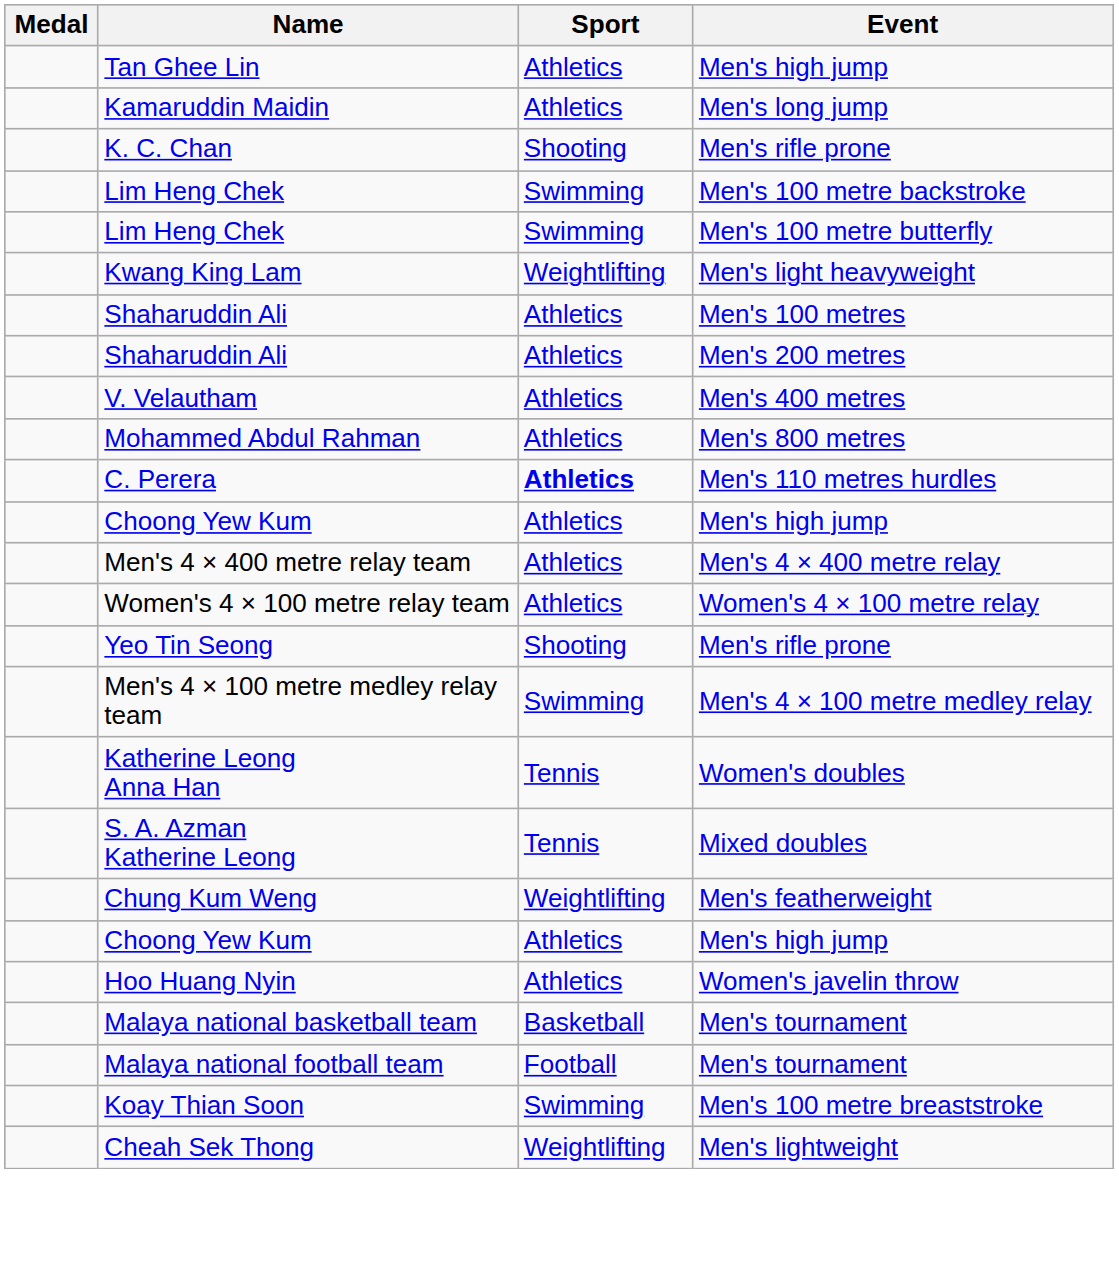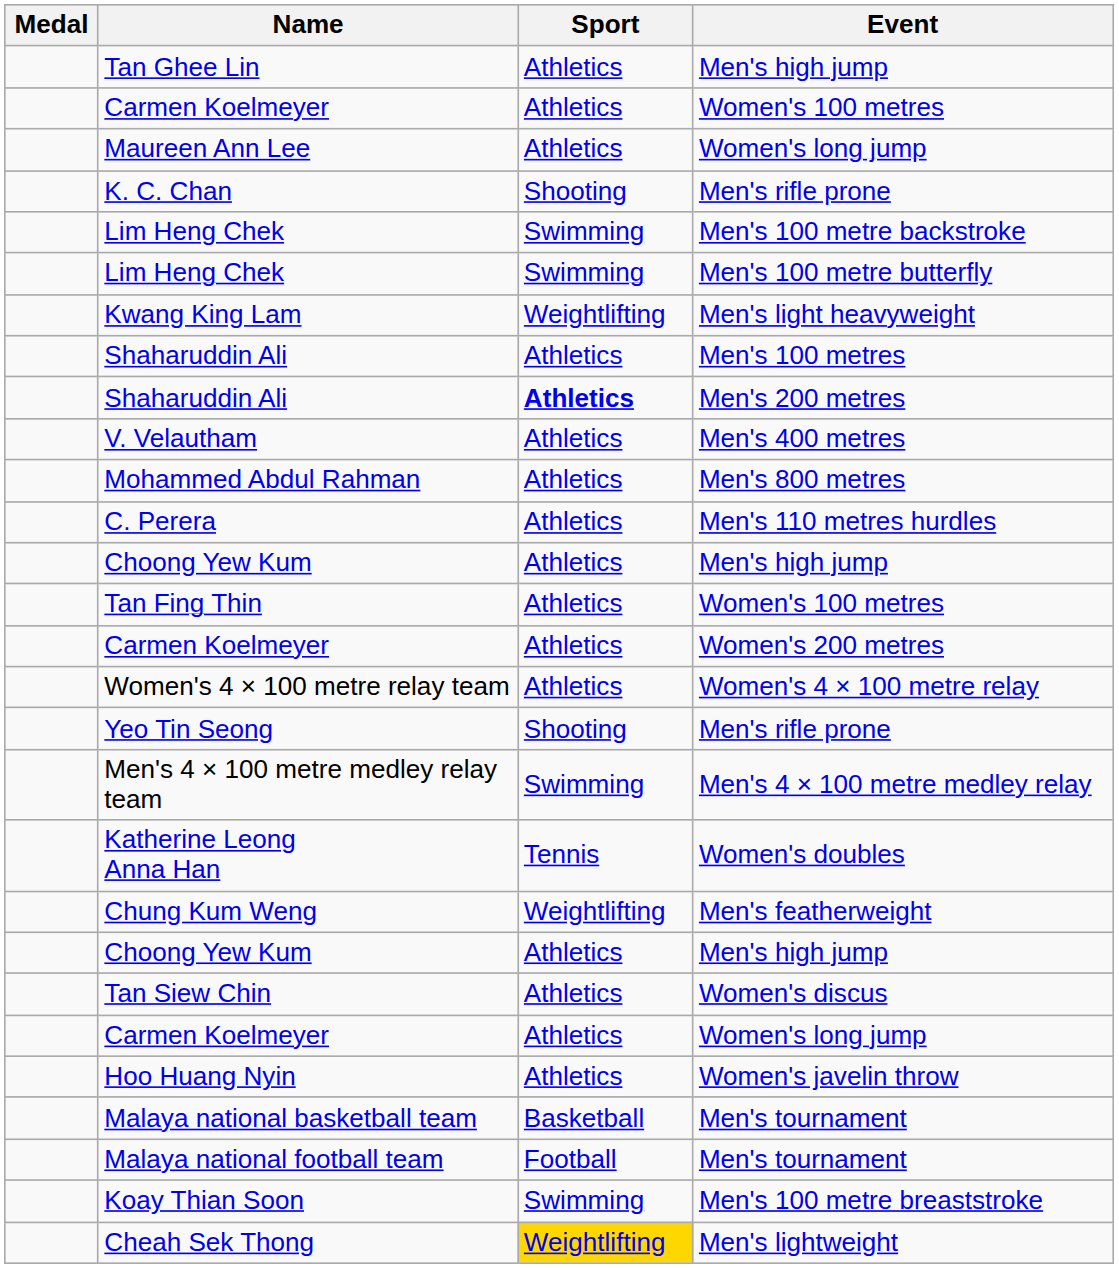- row: Kamaruddin Maidin | Athletics | Men's long jump
+ row: Carmen Koelmeyer | Athletics | Women's 100 metres
+ row: Maureen Ann Lee | Athletics | Women's long jump
Shaharuddin Ali / Men's 200 metres | Sport: normal -> bold
C. Perera | Sport: bold -> normal
- row: Men's 4 × 400 metre relay team | Athletics | Men's 4 × 400 metre relay
+ row: Tan Fing Thin | Athletics | Women's 100 metres
+ row: Carmen Koelmeyer | Athletics | Women's 200 metres
- row: S. A. Azman Katherine Leong | Tennis | Mixed doubles
+ row: Tan Siew Chin | Athletics | Women's discus
+ row: Carmen Koelmeyer | Athletics | Women's long jump
Cheah Sek Thong | Sport: no background -> gold background
